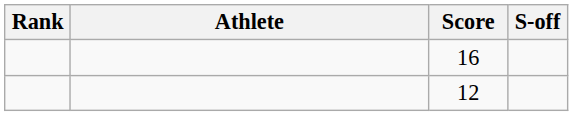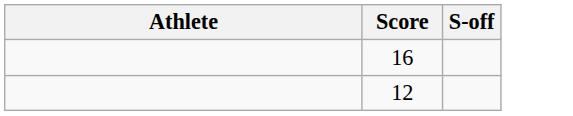- column: Rank
